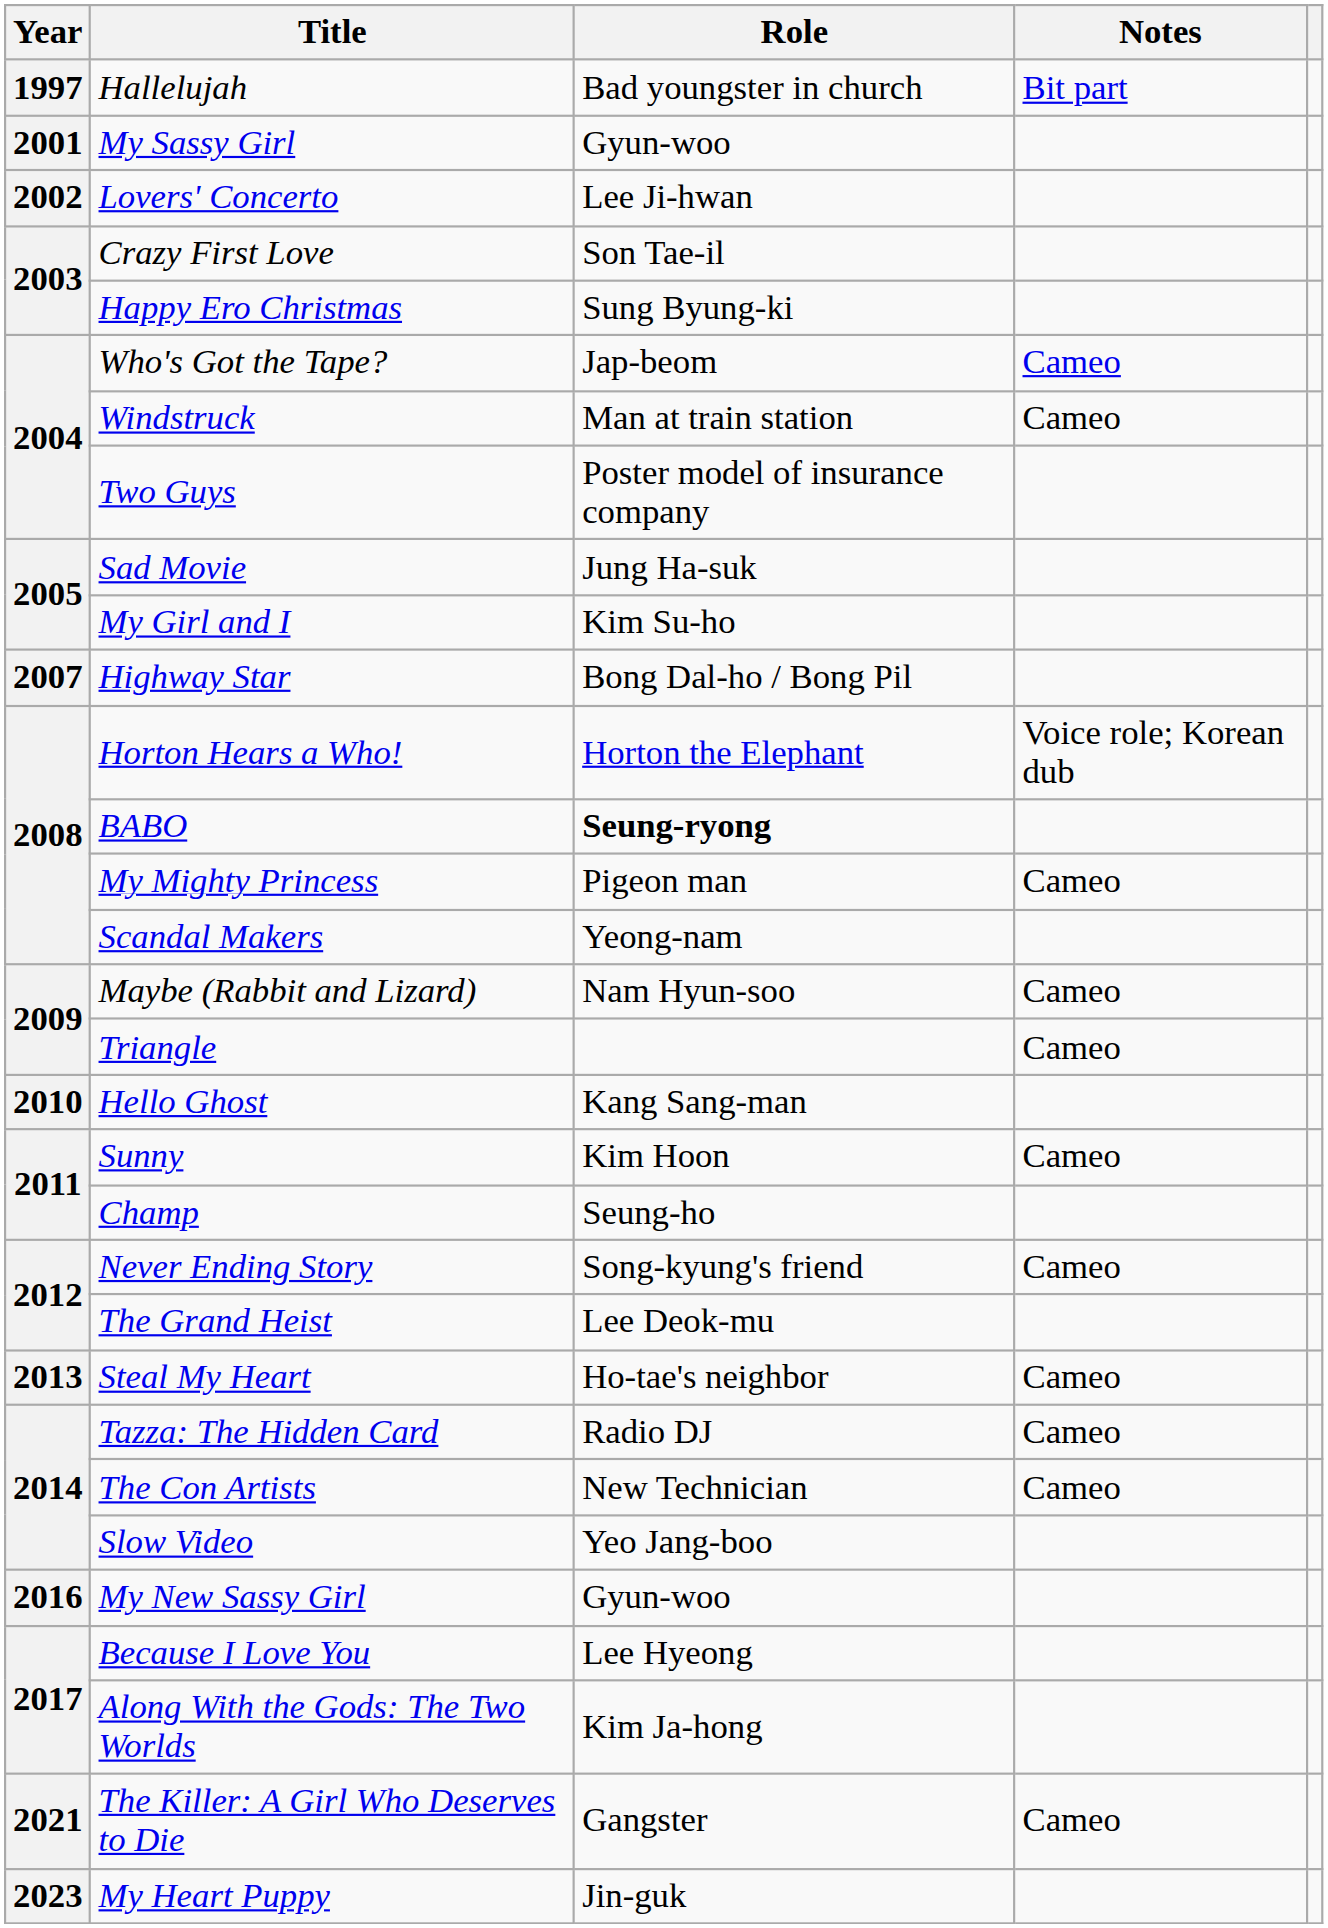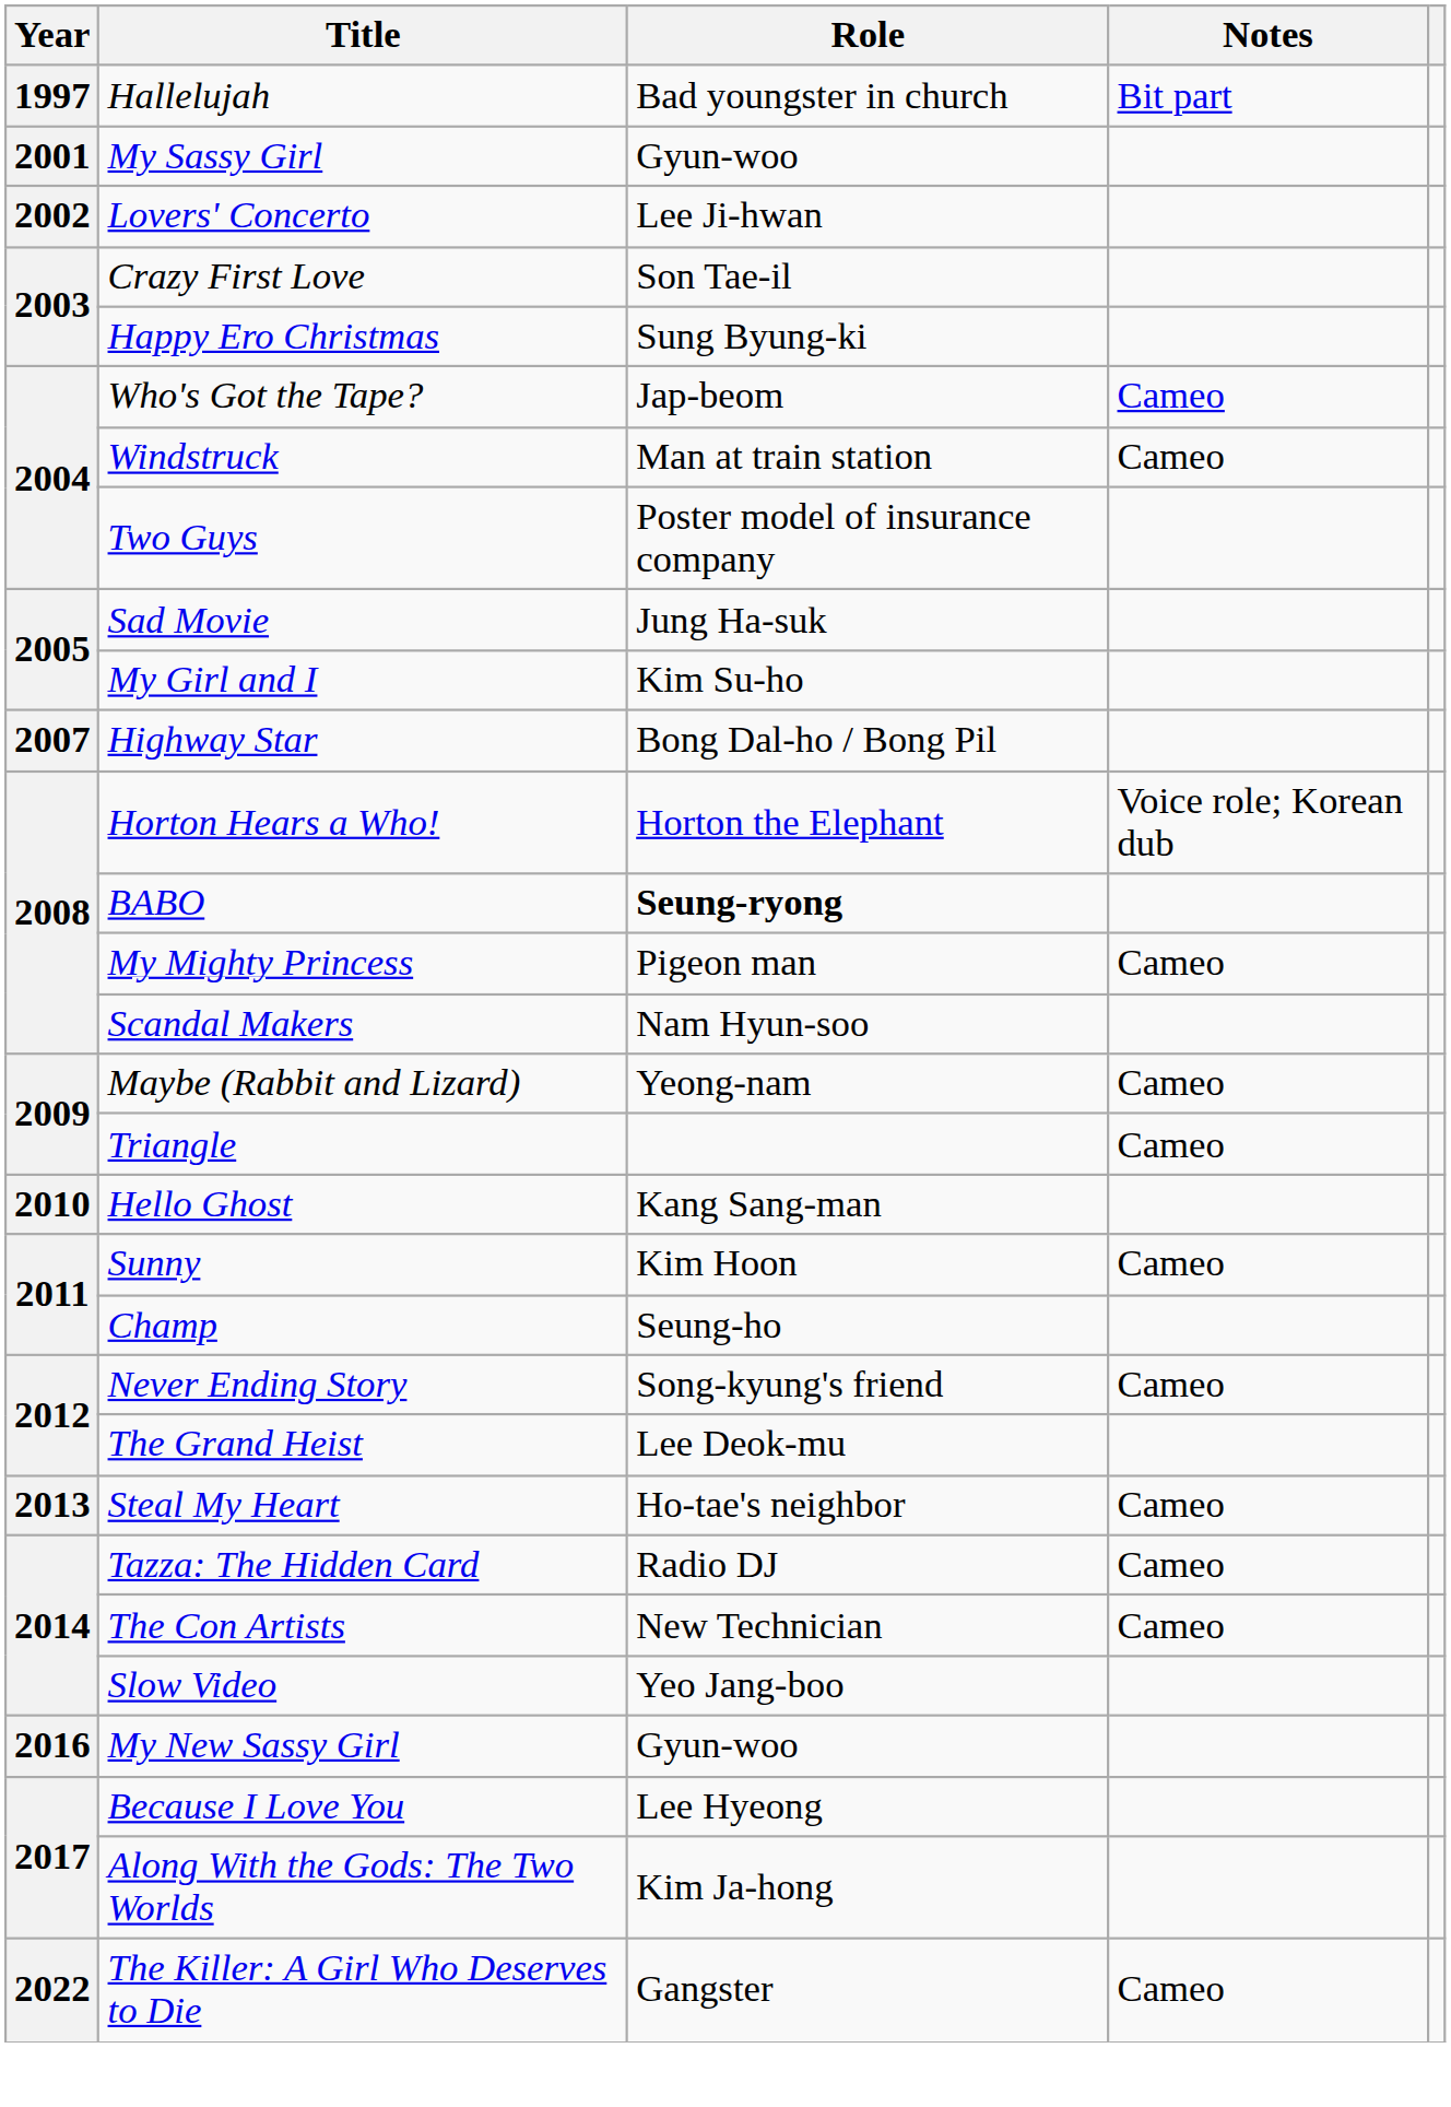Scandal Makers | Role: Yeong-nam -> Nam Hyun-soo
Maybe (Rabbit and Lizard) | Role: Nam Hyun-soo -> Yeong-nam
The Killer: A Girl Who Deserves to Die | Year: 2021 -> 2022
- row: 2023 | My Heart Puppy | Jin-guk
